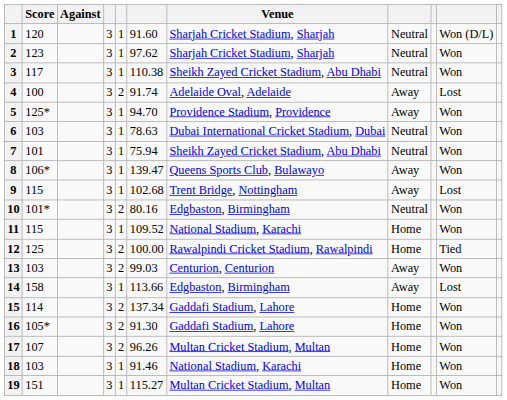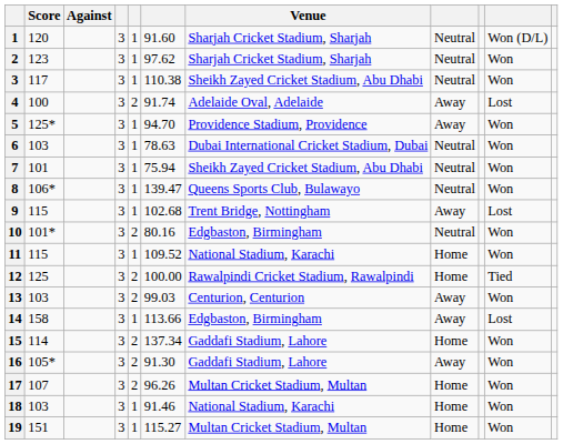8 | column 8: Away -> Neutral
16 | column 8: Home -> Away
